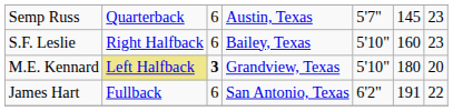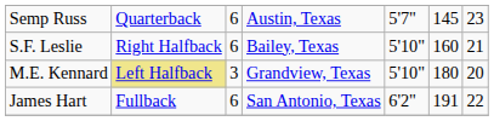S.F. Leslie | column 7: 23 -> 21
M.E. Kennard | column 3: bold -> normal
